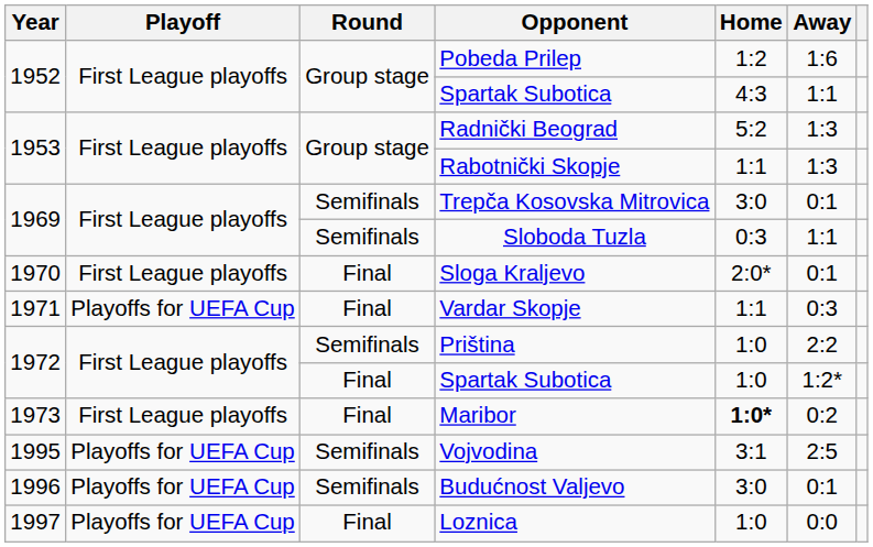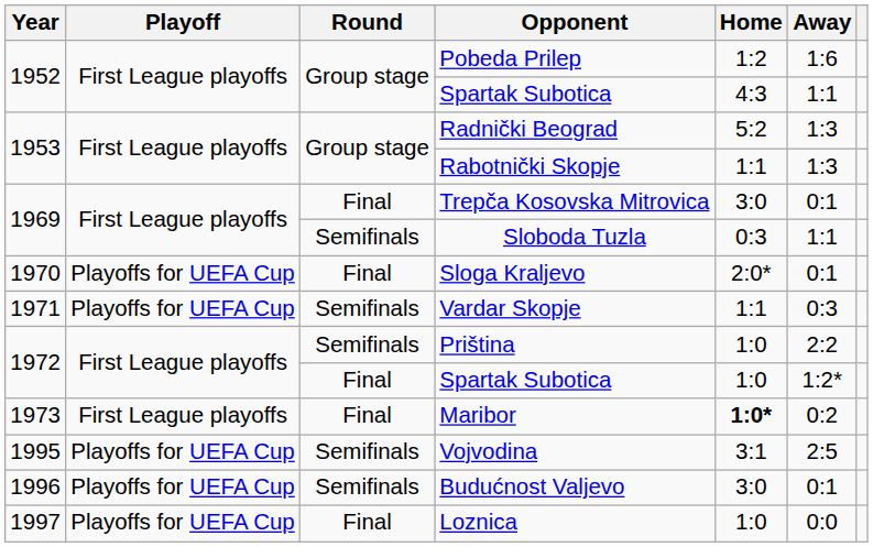Trepča Kosovska Mitrovica | Round: Semifinals -> Final
Sloga Kraljevo | Playoff: First League playoffs -> Playoffs for UEFA Cup
Vardar Skopje | Round: Final -> Semifinals
